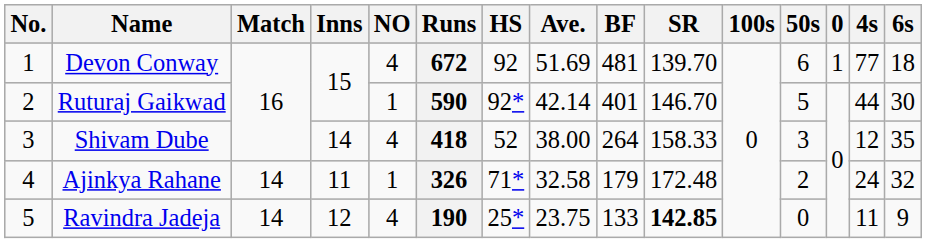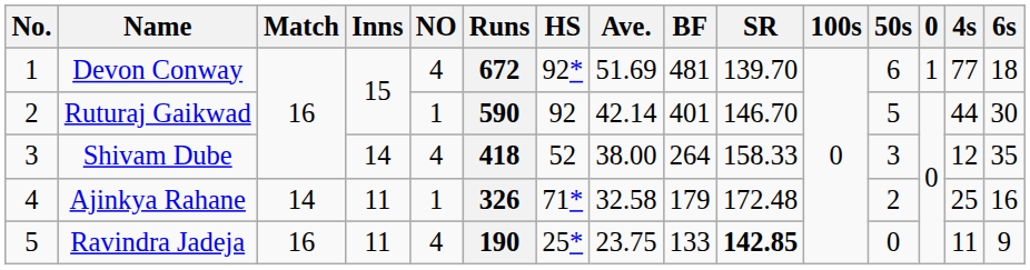Devon Conway | HS: 92 -> 92*
Ruturaj Gaikwad | HS: 92* -> 92
Ajinkya Rahane | 4s: 24 -> 25
Ajinkya Rahane | 6s: 32 -> 16
Ravindra Jadeja | Match: 14 -> 16
Ravindra Jadeja | Inns: 12 -> 11
